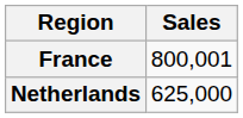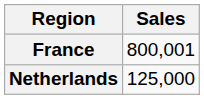Netherlands | Sales: 625,000 -> 125,000
